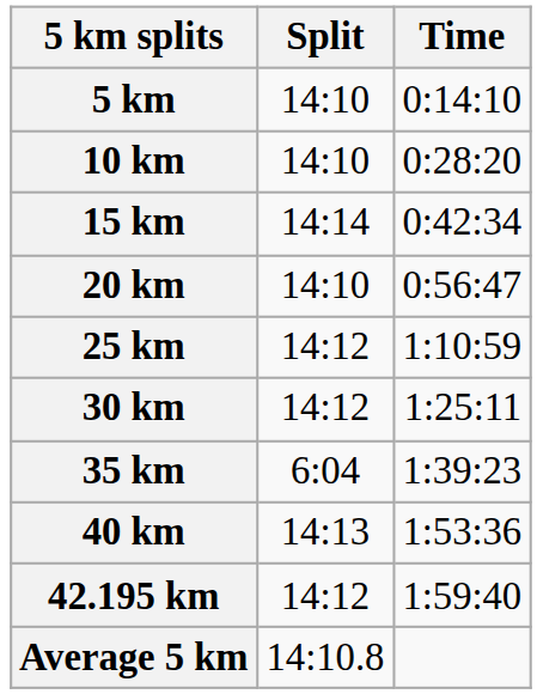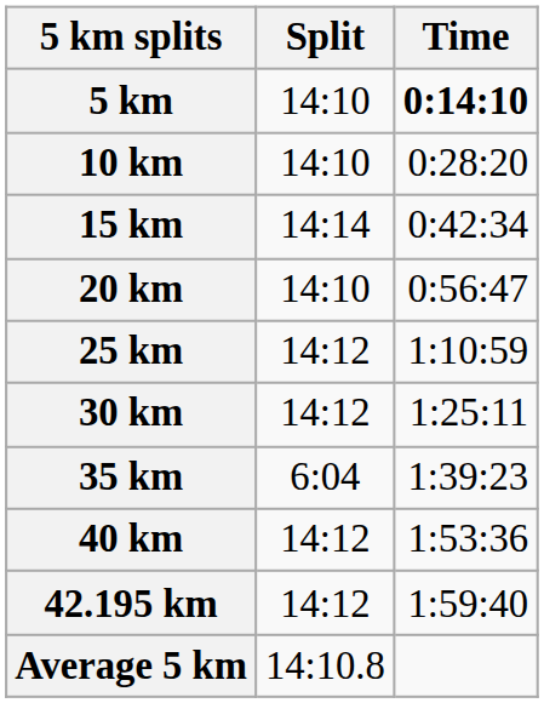5 km | Time: normal -> bold
40 km | Split: 14:13 -> 14:12
